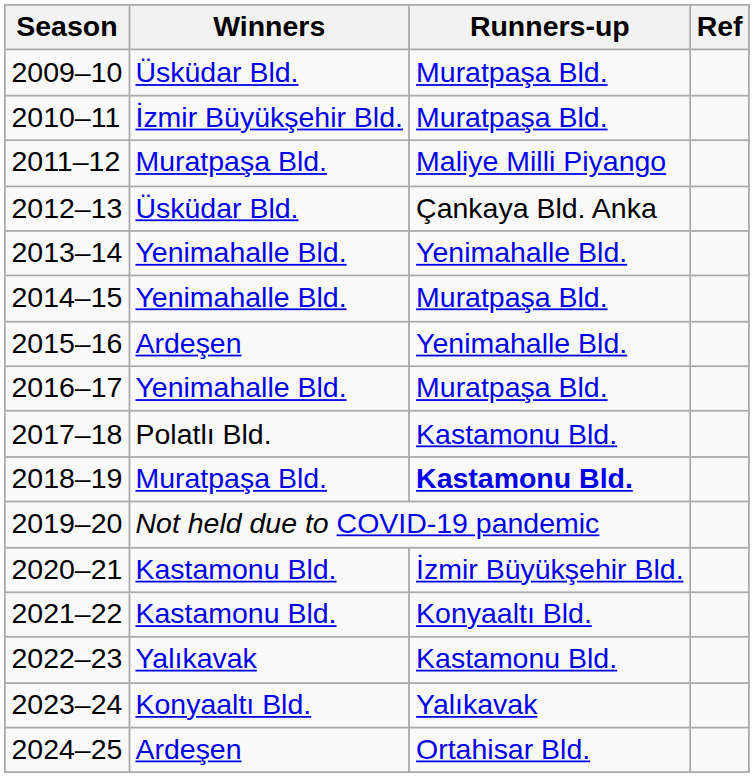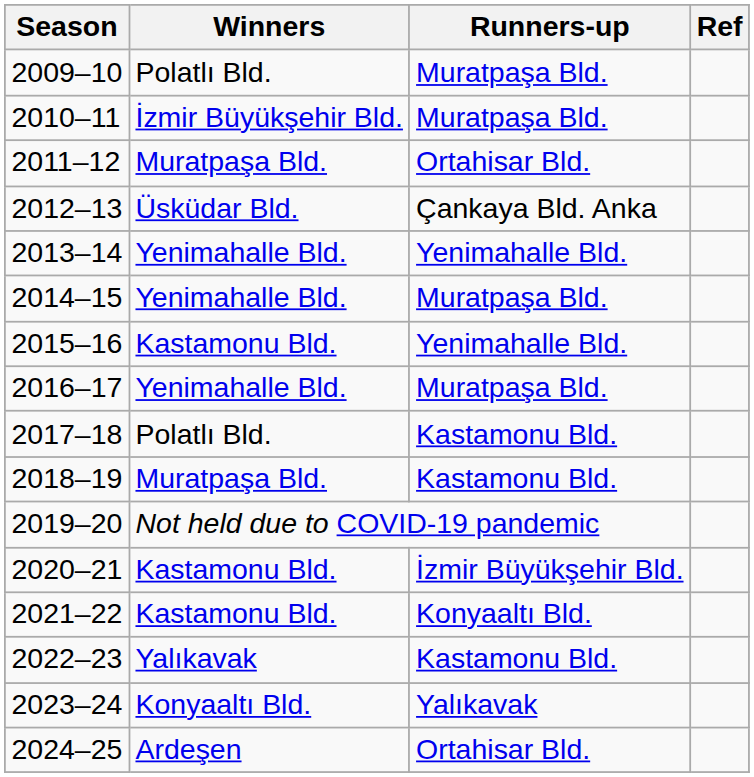2009–10 | Winners: Üsküdar Bld. -> Polatlı Bld.
2011–12 | Runners-up: Maliye Milli Piyango -> Ortahisar Bld.
2015–16 | Winners: Ardeşen -> Kastamonu Bld.
2018–19 | Runners-up: bold -> normal
